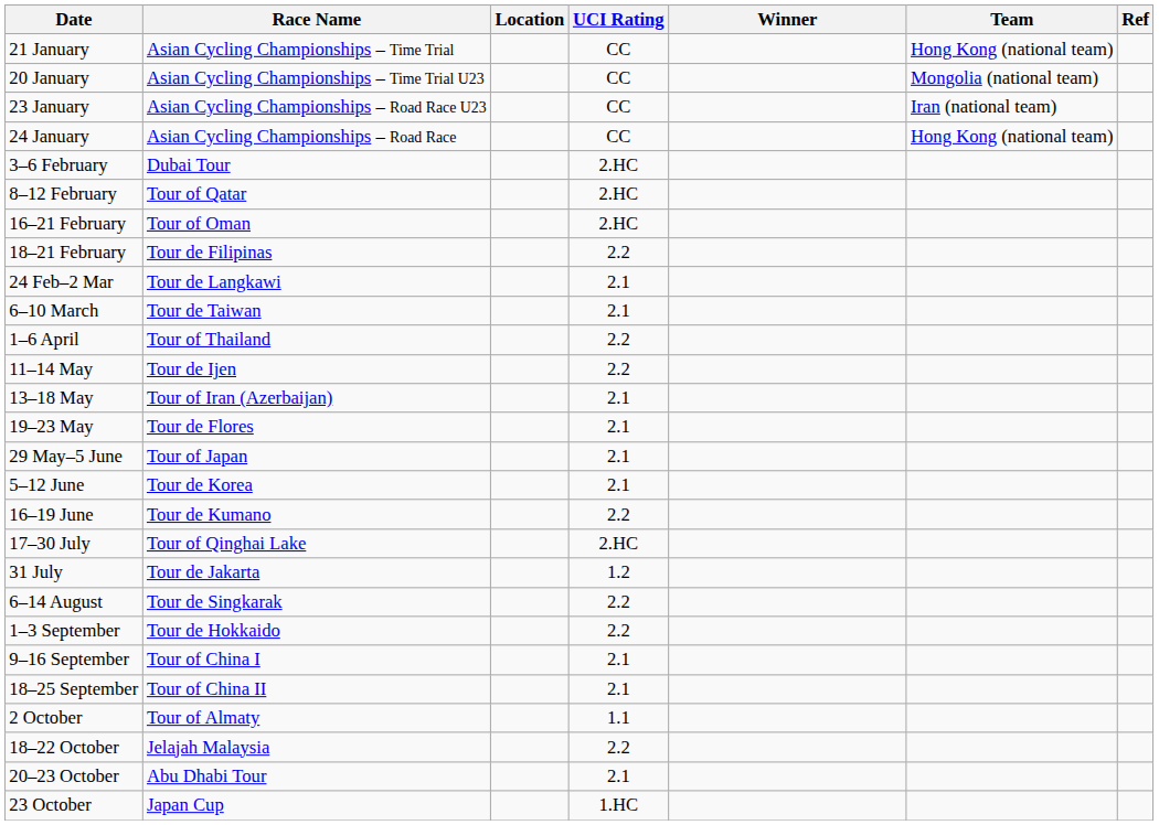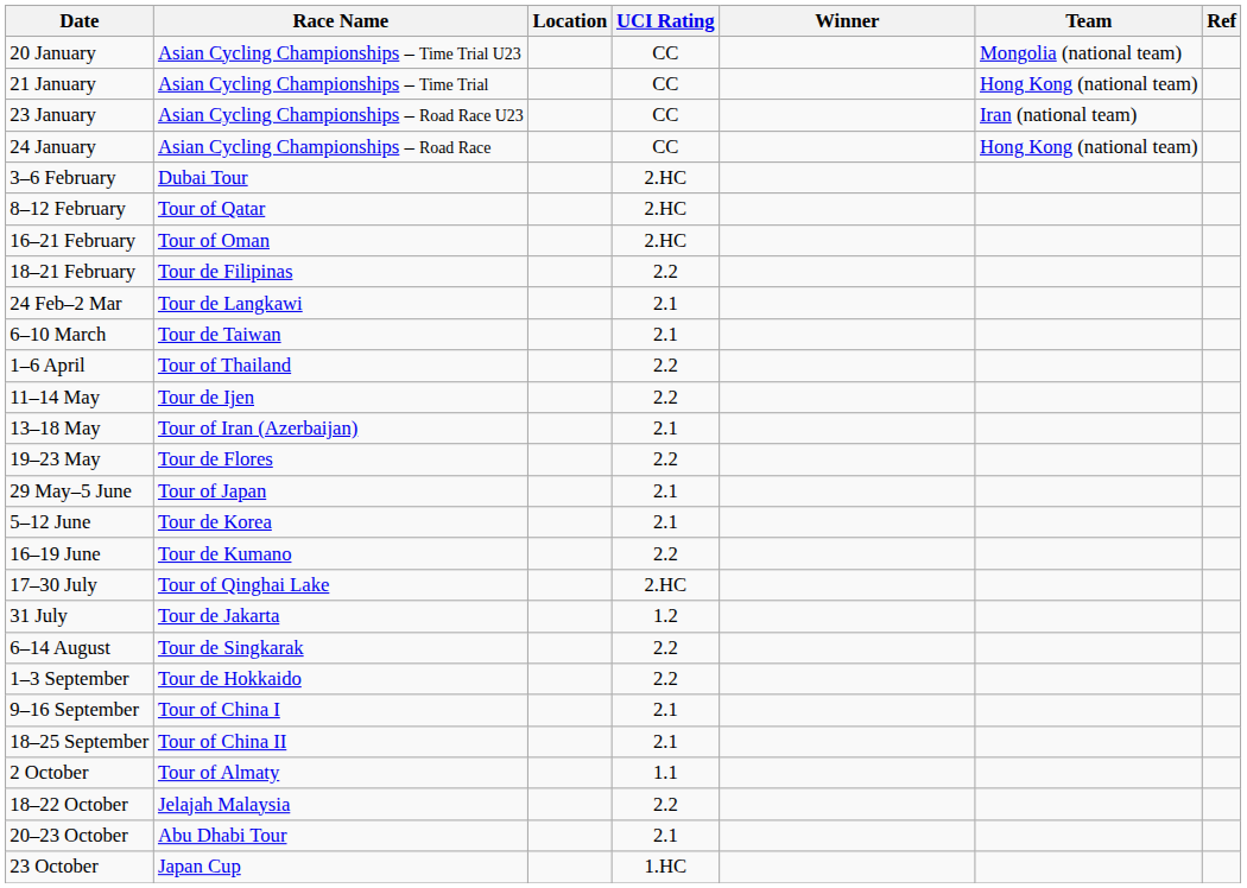rows swapped: 20 January <-> 21 January
19–23 May | UCI Rating: 2.1 -> 2.2
